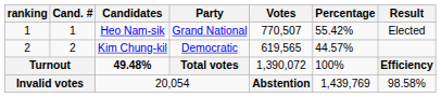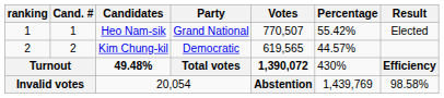Turnout | Votes: normal -> bold
Turnout | Percentage: 100% -> 430%
